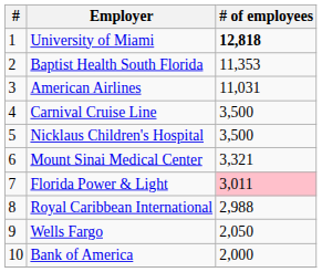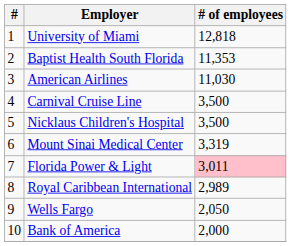University of Miami | # of employees: bold -> normal
American Airlines | # of employees: 11,031 -> 11,030
Mount Sinai Medical Center | # of employees: 3,321 -> 3,319
Royal Caribbean International | # of employees: 2,988 -> 2,989
